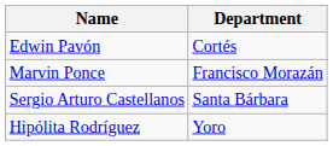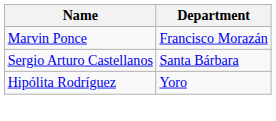- row: Edwin Pavón | Cortés
